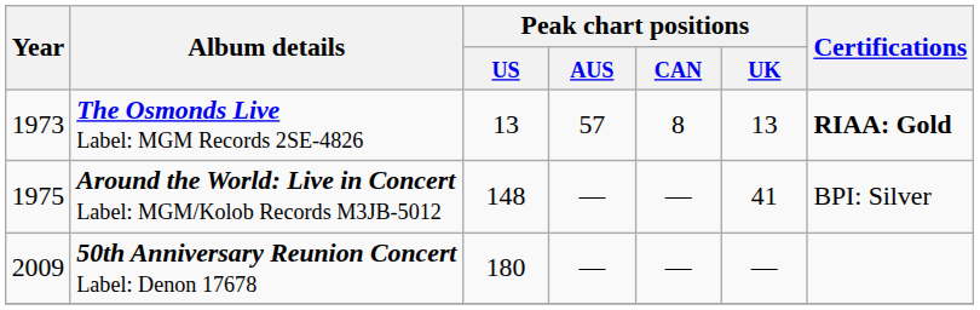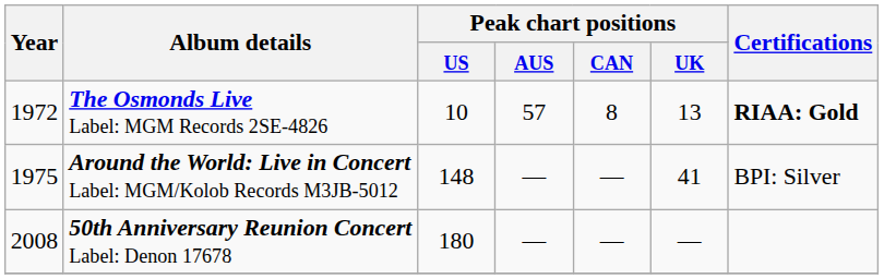The Osmonds Live Label: MGM Records 2SE-4826 | Year: 1973 -> 1972
The Osmonds Live Label: MGM Records 2SE-4826 | Peak chart positions / US: 13 -> 10
50th Anniversary Reunion Concert Label: Denon 17678 | Year: 2009 -> 2008
